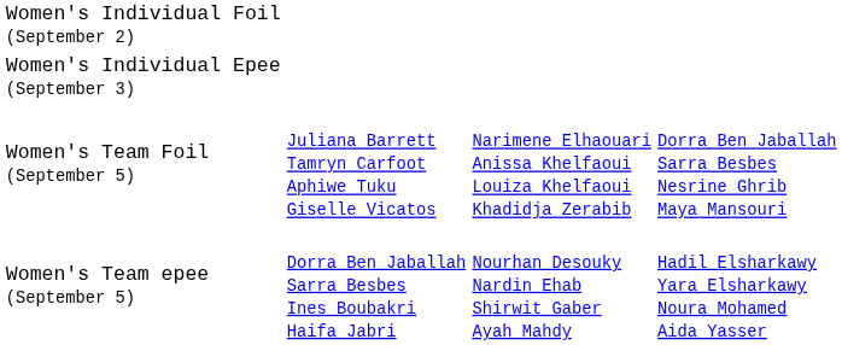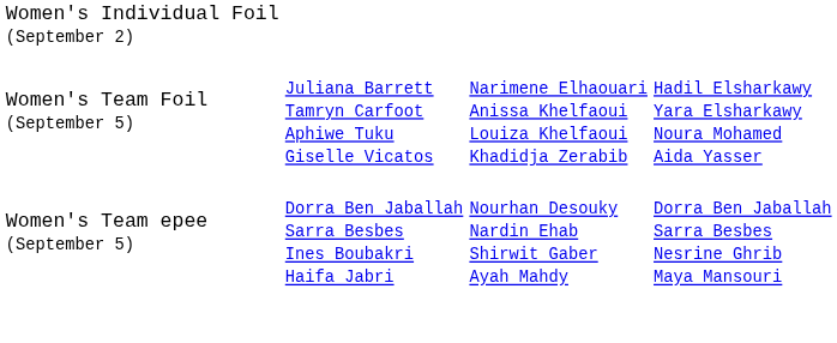- row: Women's Individual Epee (September 3)
Women's Team Foil (September 5) | column 4: Dorra Ben Jaballah Sarra Besbes Nesrine Ghrib Maya Mansouri -> Hadil Elsharkawy Yara Elsharkawy Noura Mohamed Aida Yasser
Women's Team epee (September 5) | column 4: Hadil Elsharkawy Yara Elsharkawy Noura Mohamed Aida Yasser -> Dorra Ben Jaballah Sarra Besbes Nesrine Ghrib Maya Mansouri
